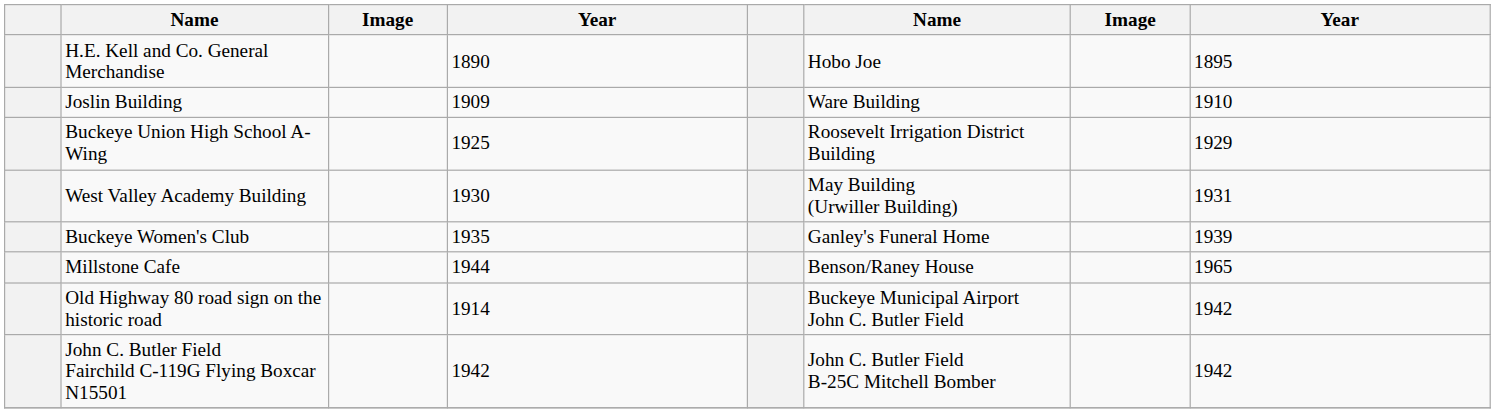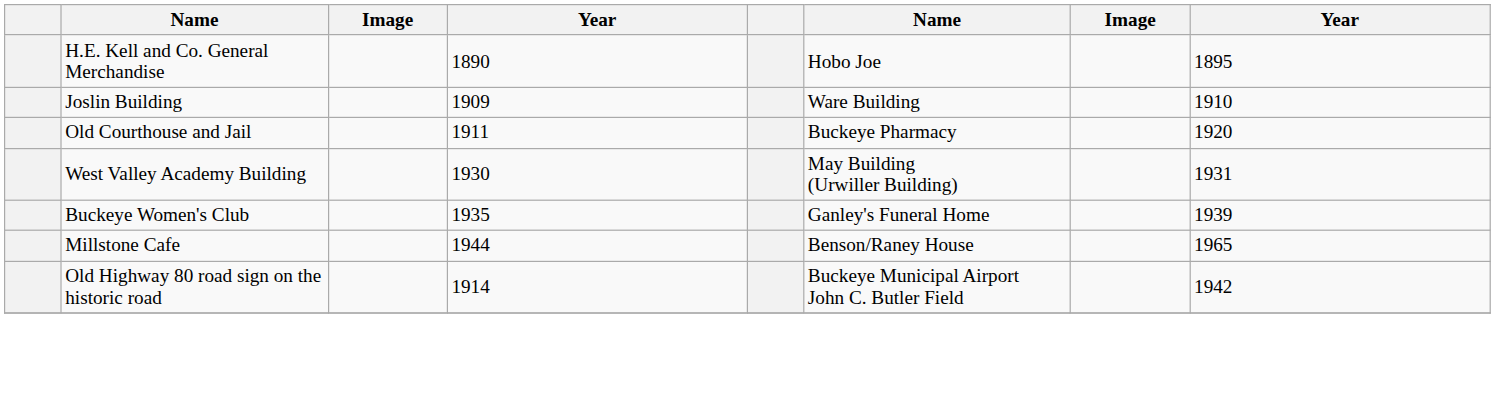+ row: Old Courthouse and Jail | 1911 | Buckeye Pharmacy | 1920
- row: Buckeye Union High School A-Wing | 1925 | Roosevelt Irrigation District Building | 1929
- row: John C. Butler Field Fairchild C-119G Flying Boxcar N15501 | 1942 | John C. Butler Field B-25C Mitchell Bomber | 1942
